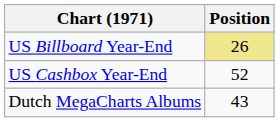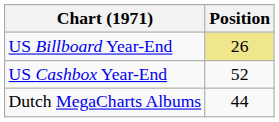Dutch MegaCharts Albums | Position: 43 -> 44
